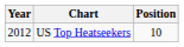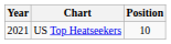US Top Heatseekers | Year: 2012 -> 2021
